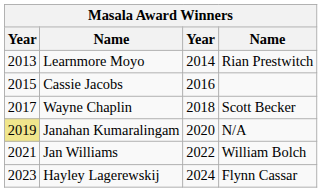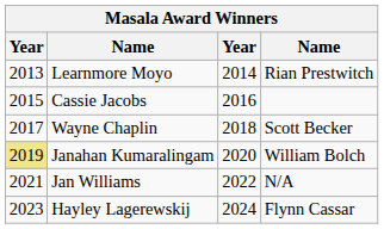Janahan Kumaralingam | column 4: N/A -> William Bolch
Jan Williams | column 4: William Bolch -> N/A
